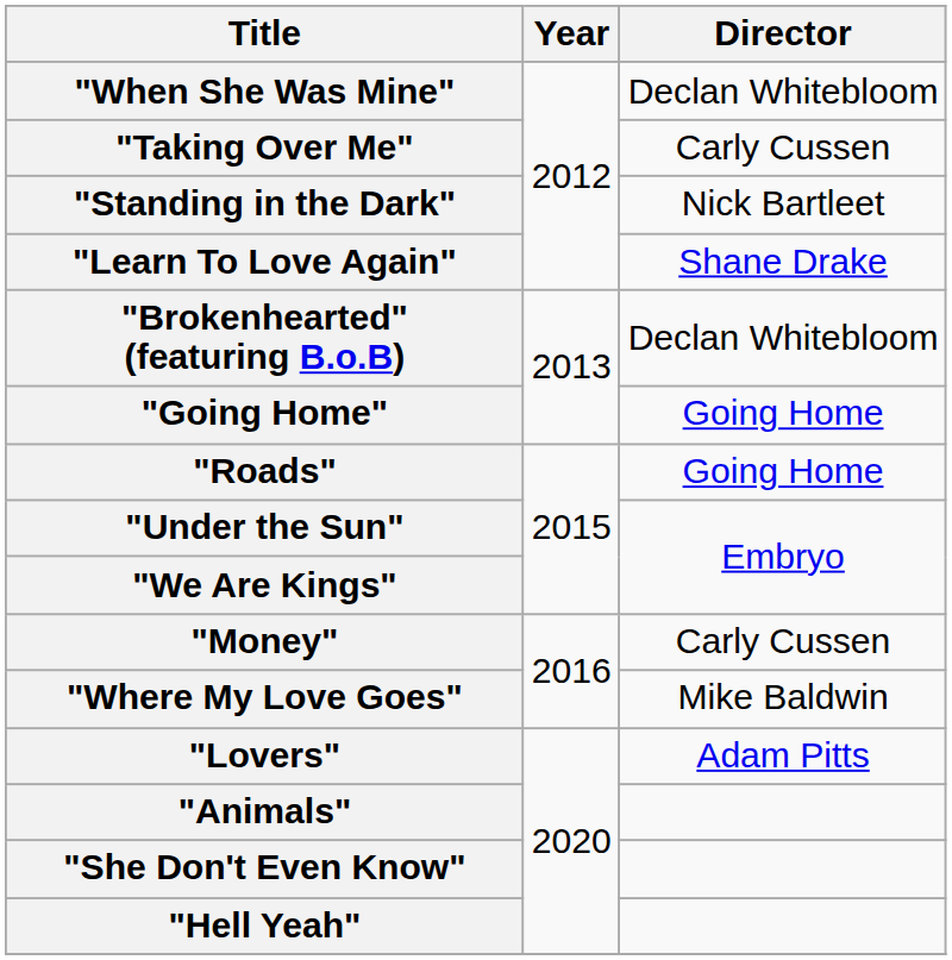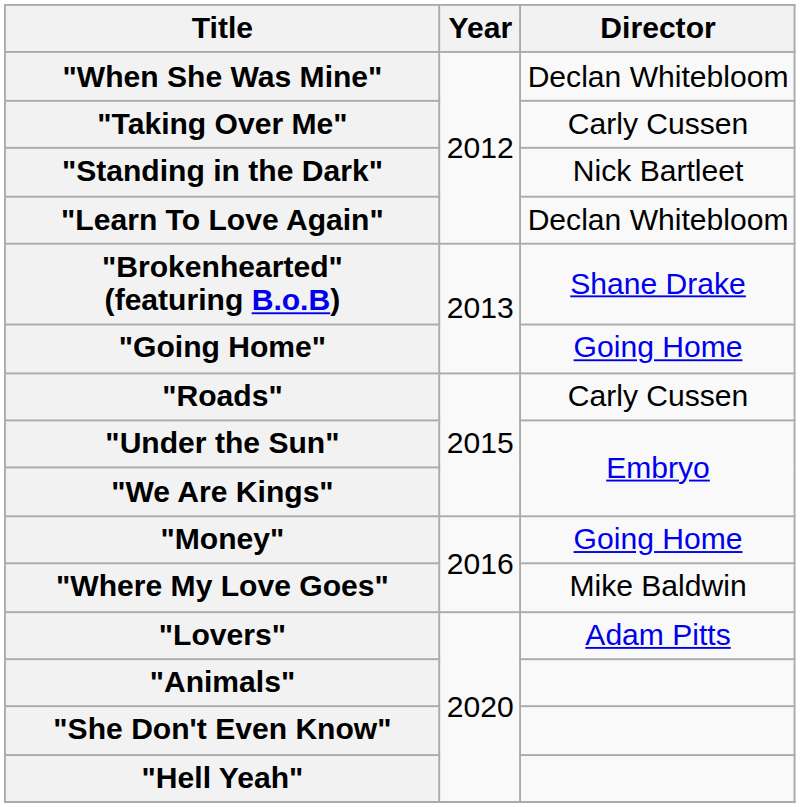"Learn To Love Again" | Director: Shane Drake -> Declan Whitebloom
"Brokenhearted" (featuring B.o.B) | Director: Declan Whitebloom -> Shane Drake
"Roads" | Director: Going Home -> Carly Cussen
"Money" | Director: Carly Cussen -> Going Home
